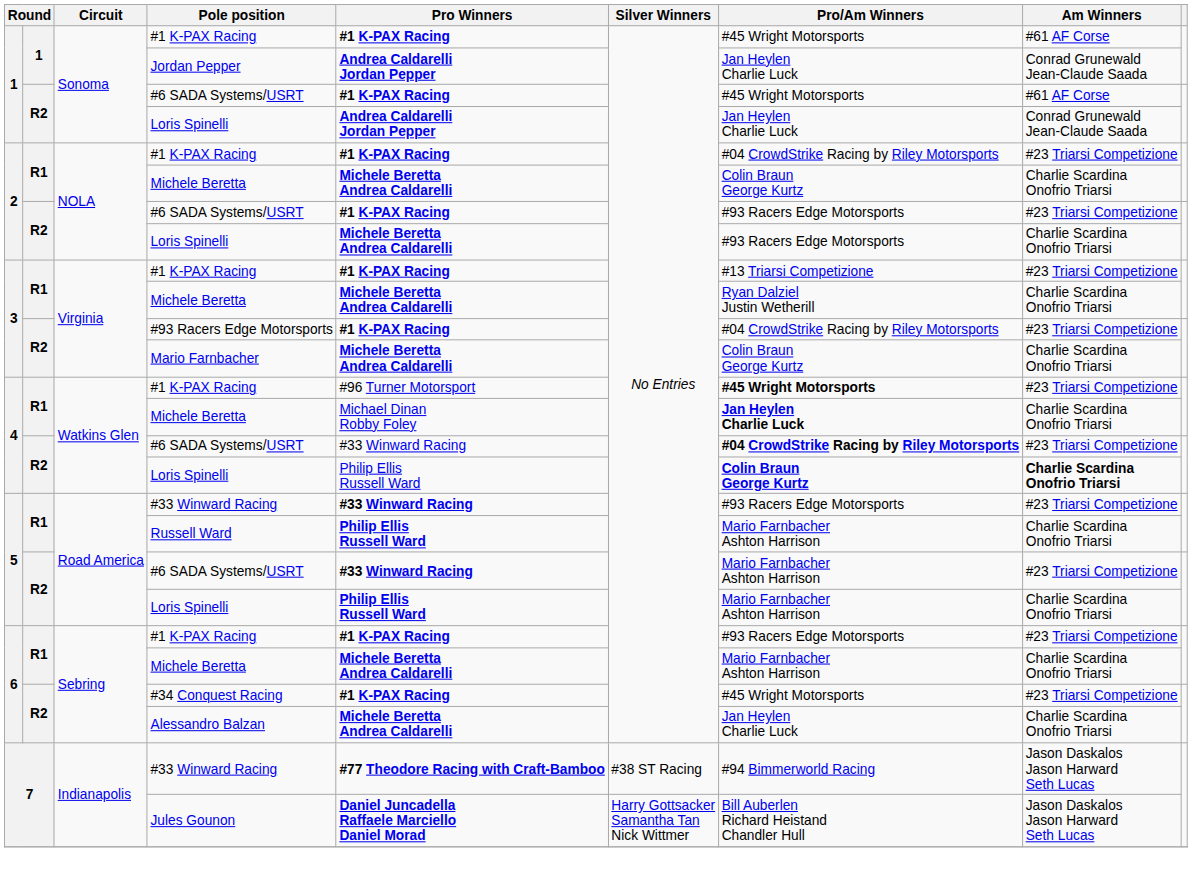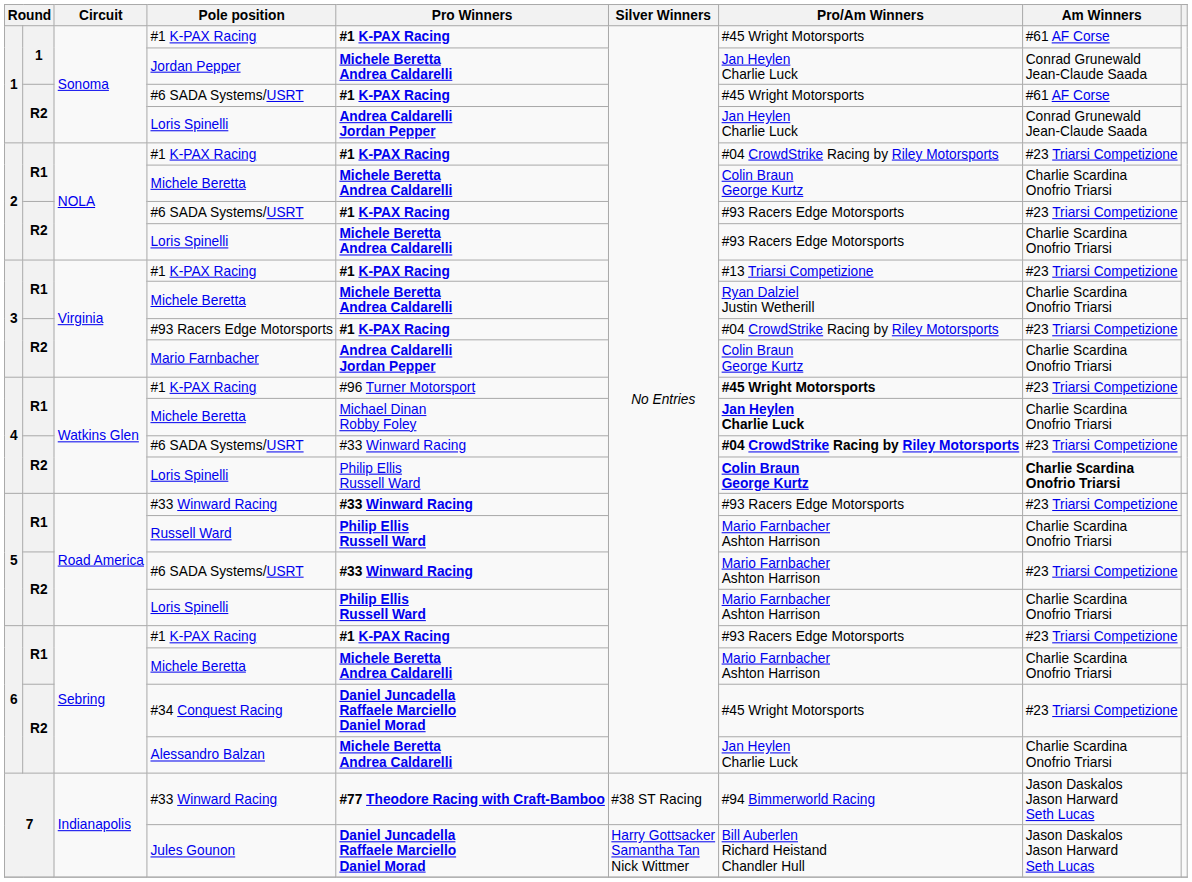Jordan Pepper | Pro Winners: Andrea Caldarelli Jordan Pepper -> Michele Beretta Andrea Caldarelli
Mario Farnbacher | Pro Winners: Michele Beretta Andrea Caldarelli -> Andrea Caldarelli Jordan Pepper
#34 Conquest Racing | Pro Winners: #1 K-PAX Racing -> Daniel Juncadella Raffaele Marciello Daniel Morad
